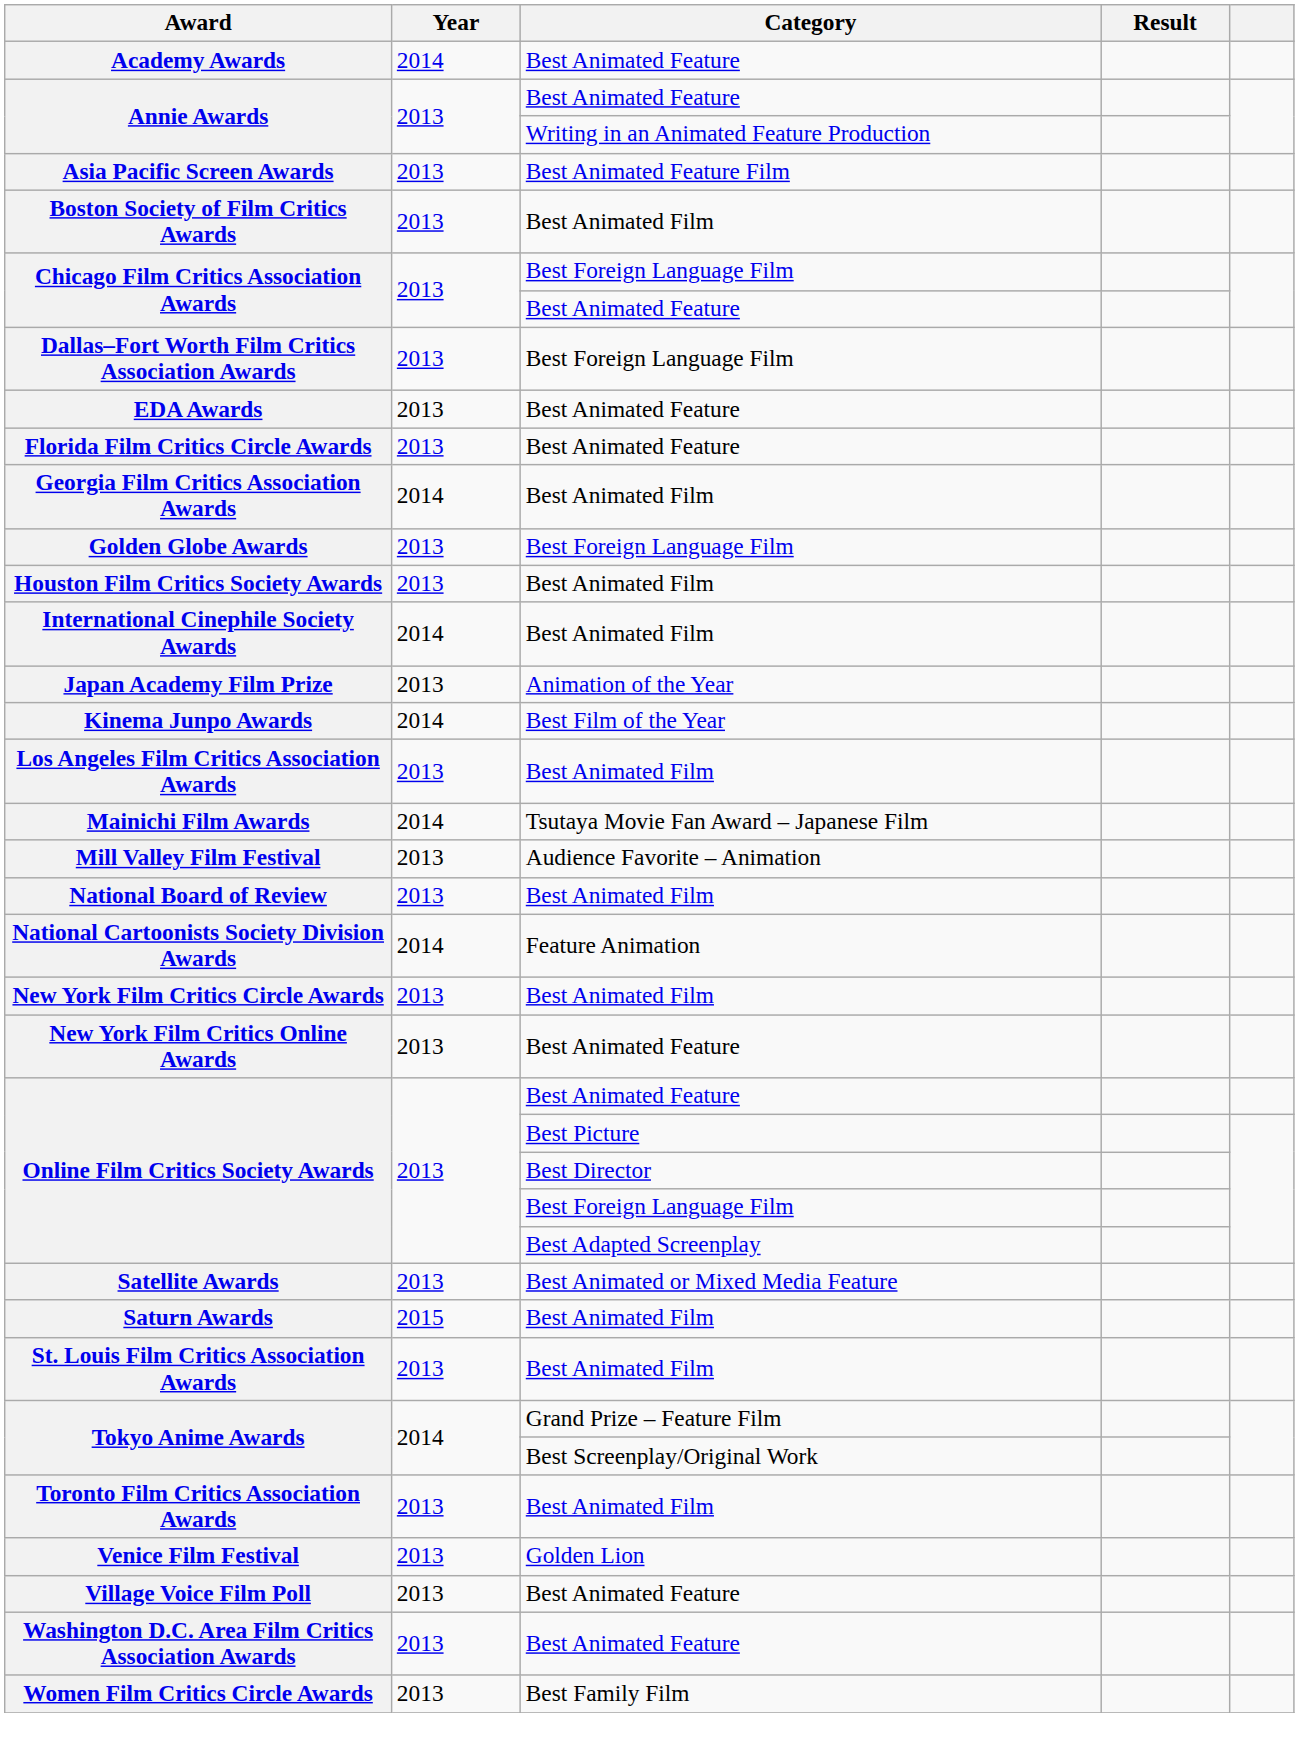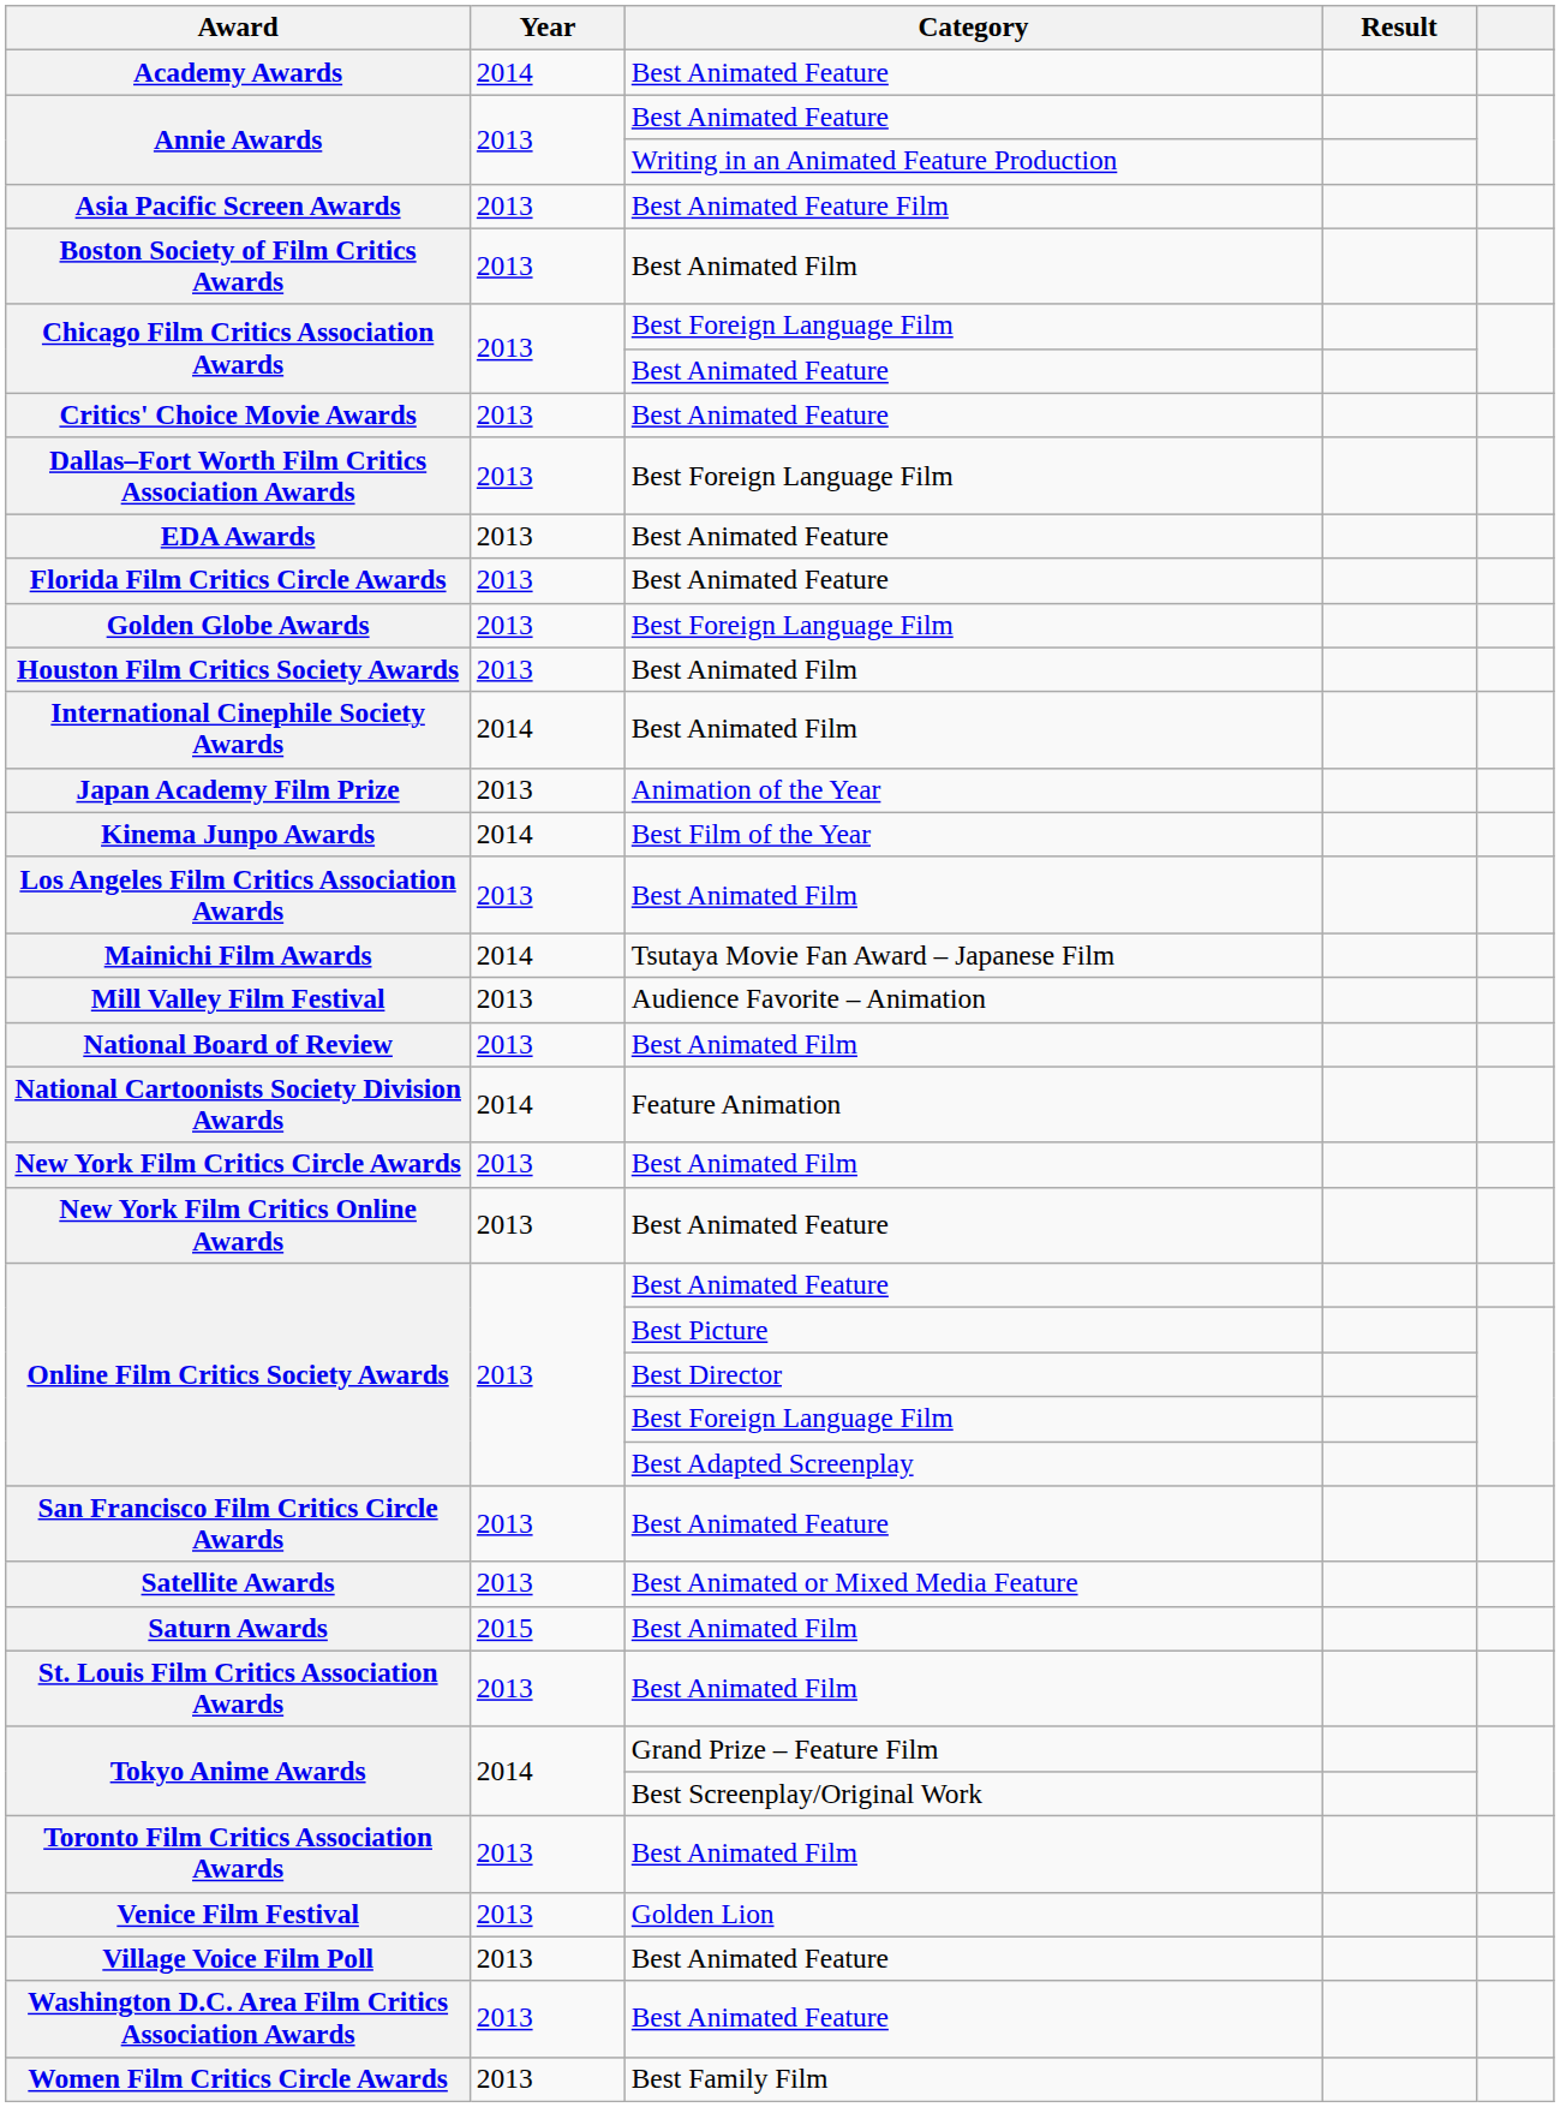+ row: Critics' Choice Movie Awards | 2013 | Best Animated Feature
- row: Georgia Film Critics Association Awards | 2014 | Best Animated Film
+ row: San Francisco Film Critics Circle Awards | 2013 | Best Animated Feature
